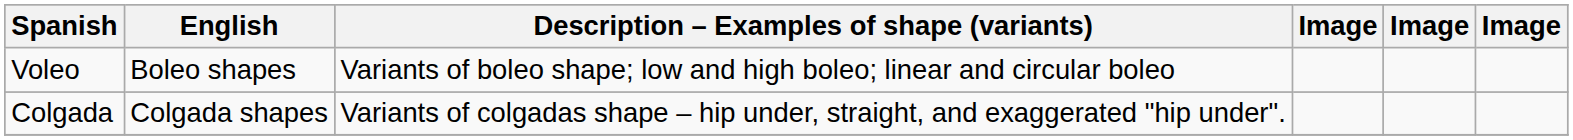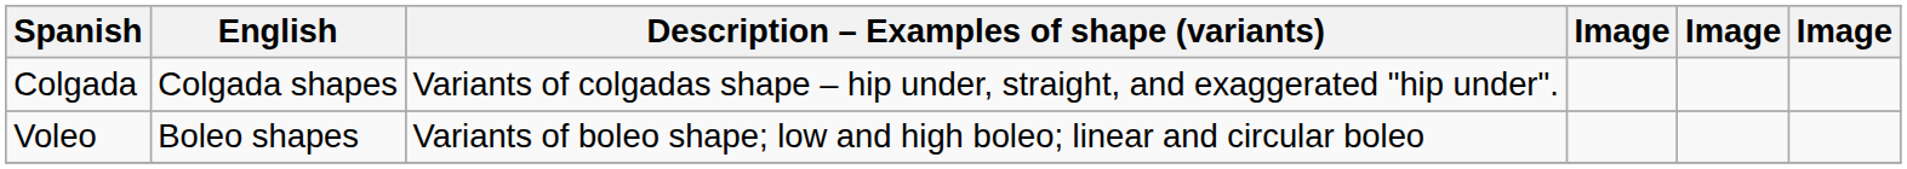rows swapped: Colgada <-> Voleo
